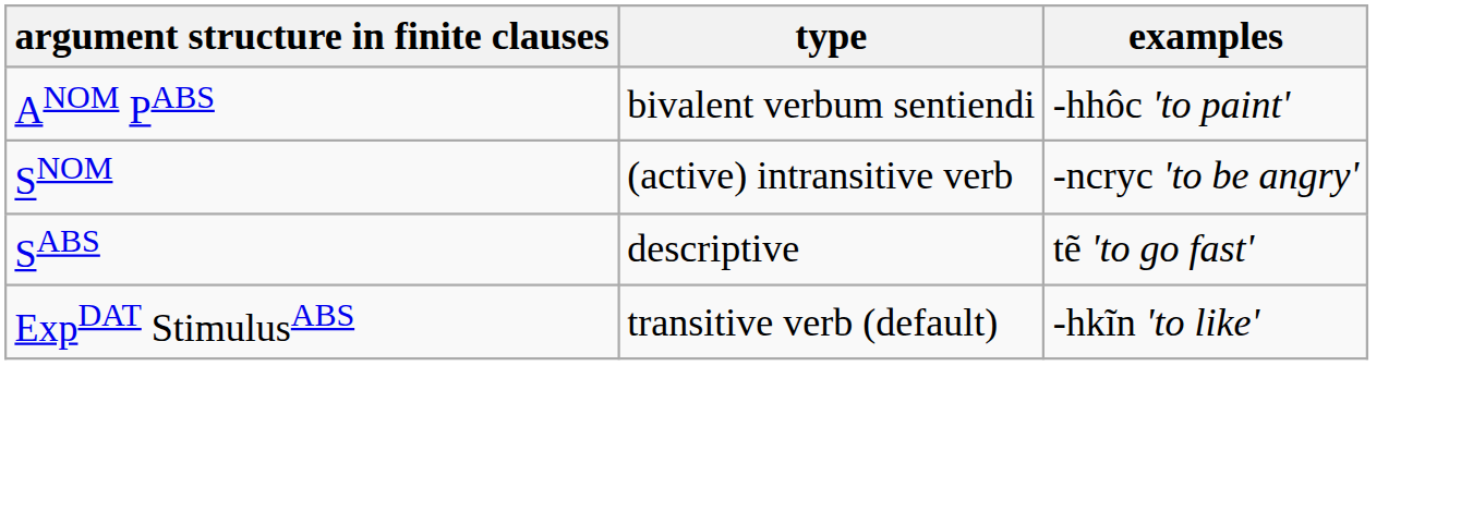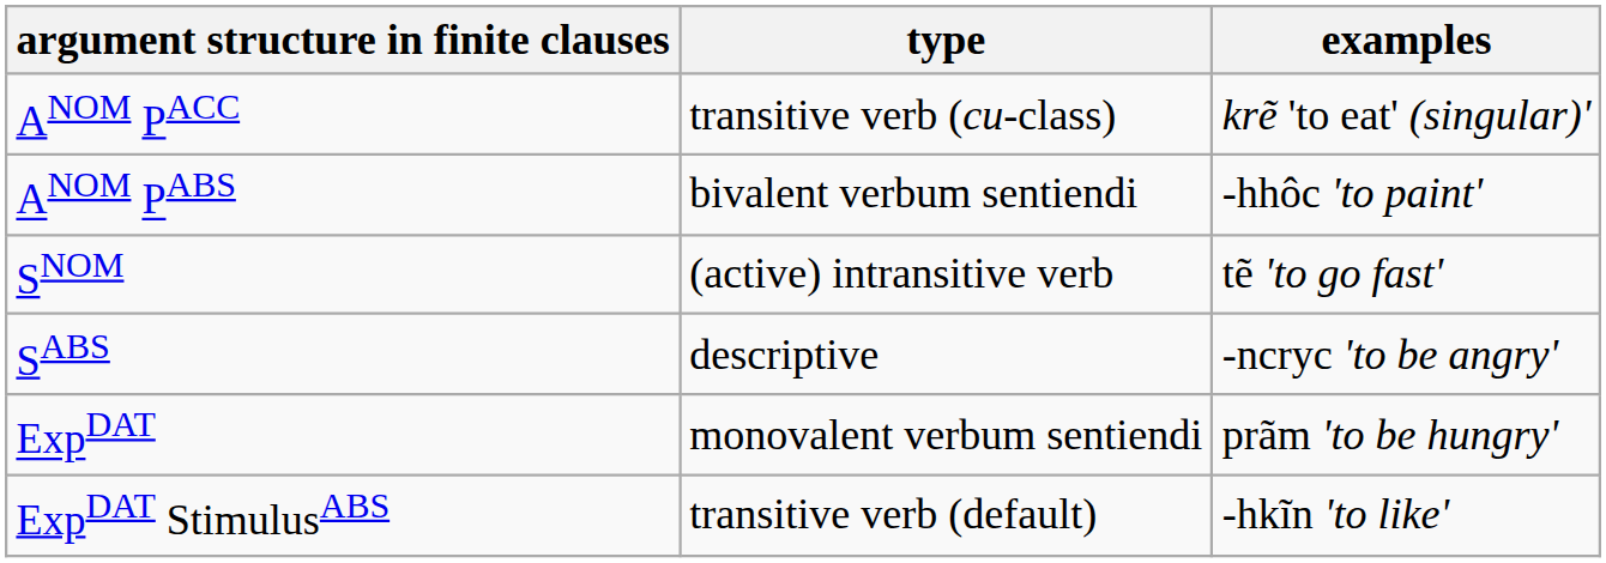+ row: ANOM PACC | transitive verb (cu-class) | krẽ 'to eat' (singular)'
SNOM | examples: -ncryc 'to be angry' -> tẽ 'to go fast'
SABS | examples: tẽ 'to go fast' -> -ncryc 'to be angry'
+ row: ExpDAT | monovalent verbum sentiendi | prãm 'to be hungry'
